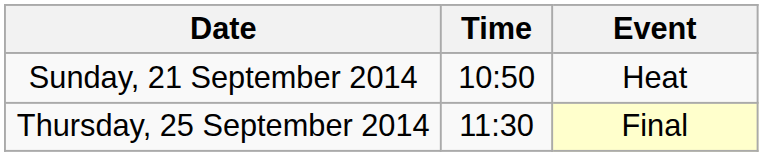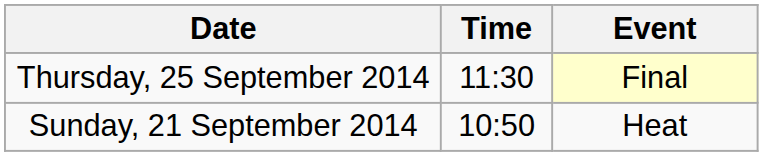rows swapped: Sunday, 21 September 2014 <-> Thursday, 25 September 2014
